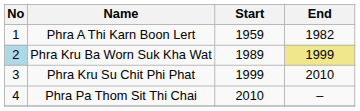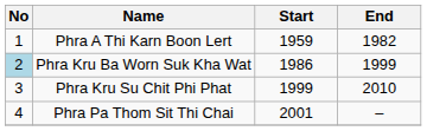Phra Kru Ba Worn Suk Kha Wat | Start: 1989 -> 1986
Phra Kru Ba Worn Suk Kha Wat | End: khaki background -> no background
Phra Pa Thom Sit Thi Chai | Start: 2010 -> 2001
